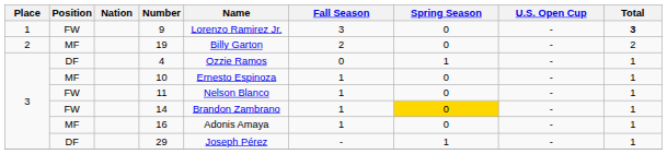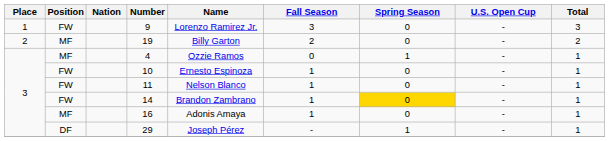9 | Total: bold -> normal
4 | Position: DF -> MF
10 | Position: MF -> FW
